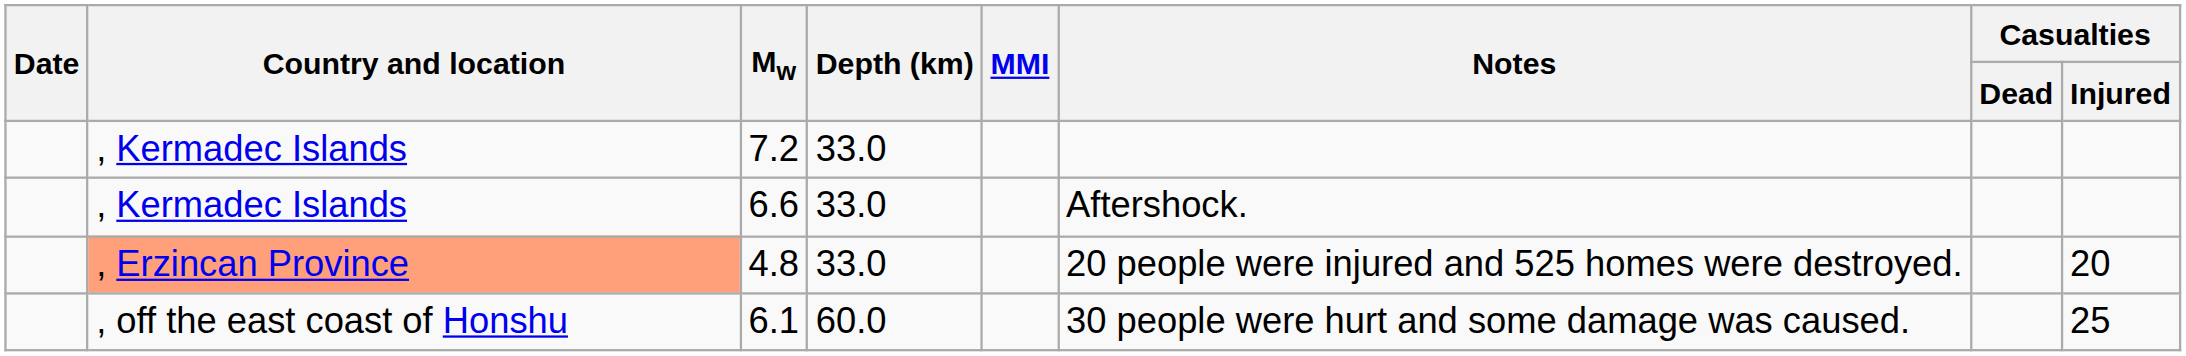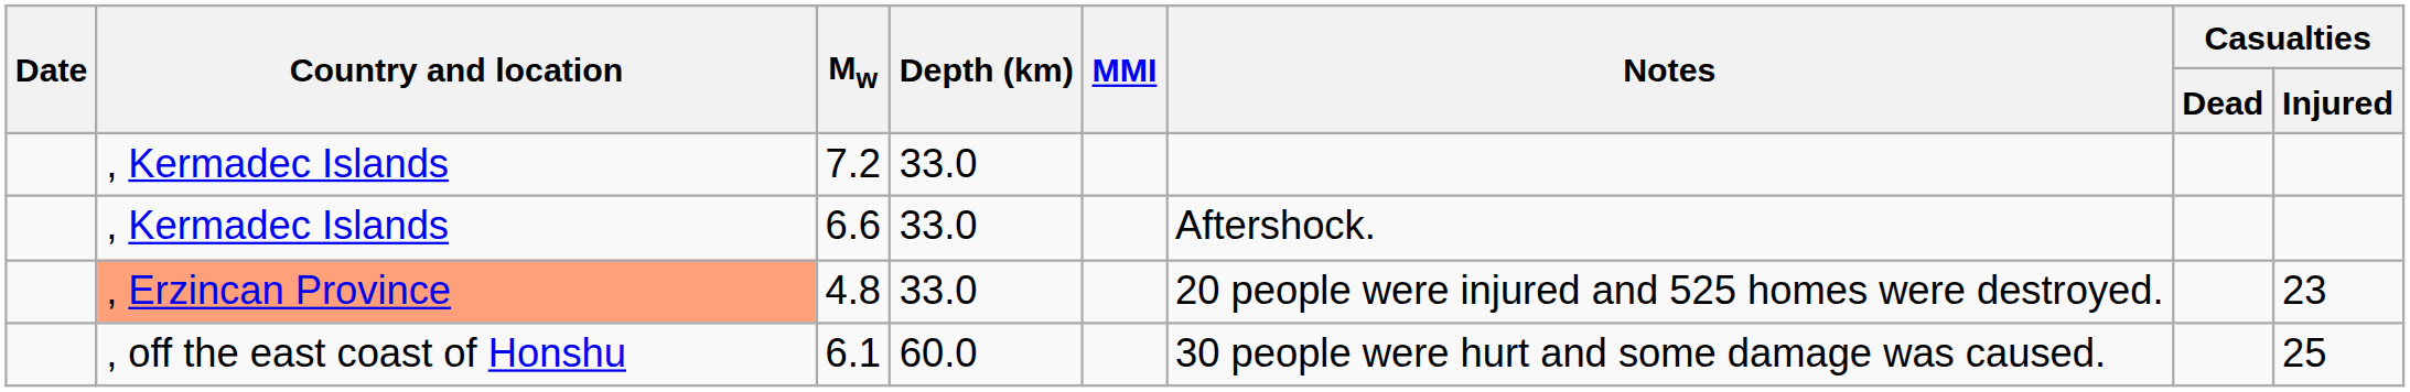4.8 | Casualties / Injured: 20 -> 23
